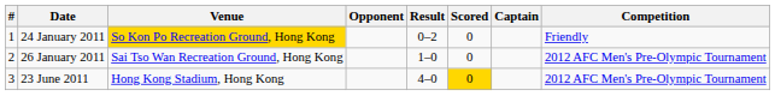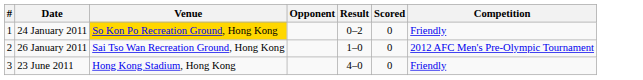- column: Captain
23 June 2011 | Scored: gold background -> no background
23 June 2011 | Competition: 2012 AFC Men's Pre-Olympic Tournament -> Friendly
